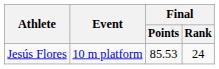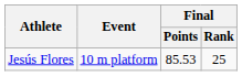Jesús Flores | Final / Rank: 24 -> 25
